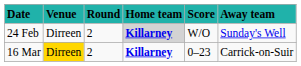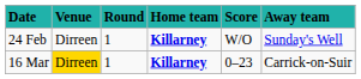24 Feb | Round: 2 -> 1
24 Feb | Home team: lightgrey background -> no background
16 Mar | Round: 2 -> 1
